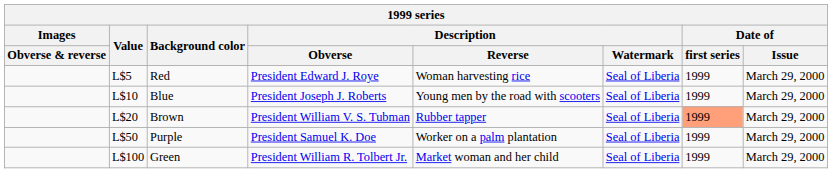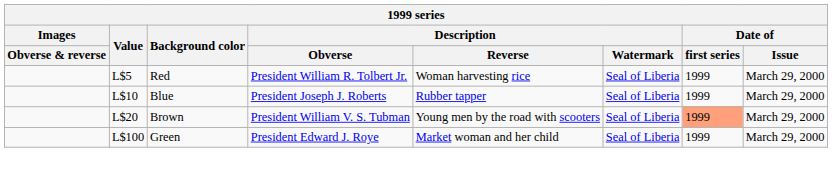Red | Description / Obverse: President Edward J. Roye -> President William R. Tolbert Jr.
Blue | Description / Reverse: Young men by the road with scooters -> Rubber tapper
Brown | Description / Reverse: Rubber tapper -> Young men by the road with scooters
- row: L$50 | Purple | President Samuel K. Doe | Worker on a palm plantation | Seal of Liberia | 1999 | March 29, 2000
Green | Description / Obverse: President William R. Tolbert Jr. -> President Edward J. Roye
